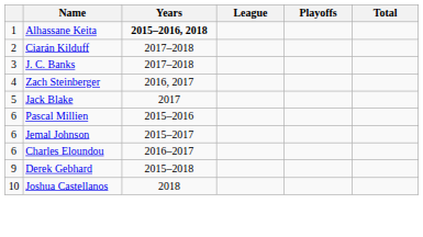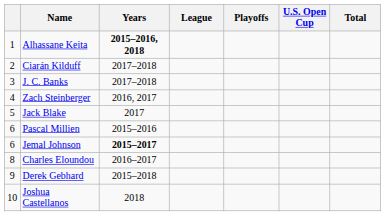+ column: U.S. Open Cup
Jemal Johnson | Years: normal -> bold
Charles Eloundou | column 1: 6 -> 8
